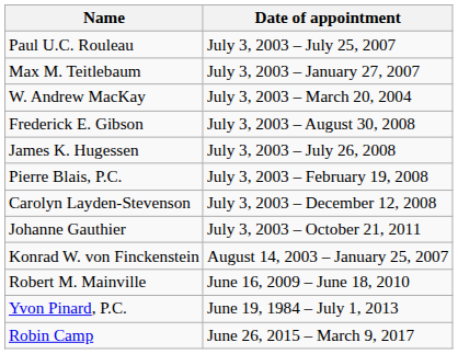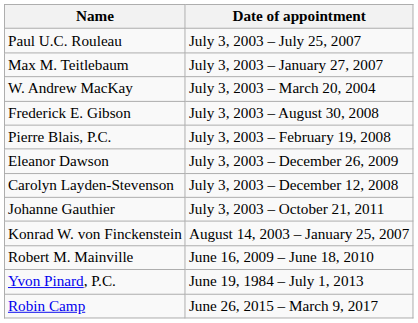- row: James K. Hugessen | July 3, 2003 – July 26, 2008
+ row: Eleanor Dawson | July 3, 2003 – December 26, 2009
